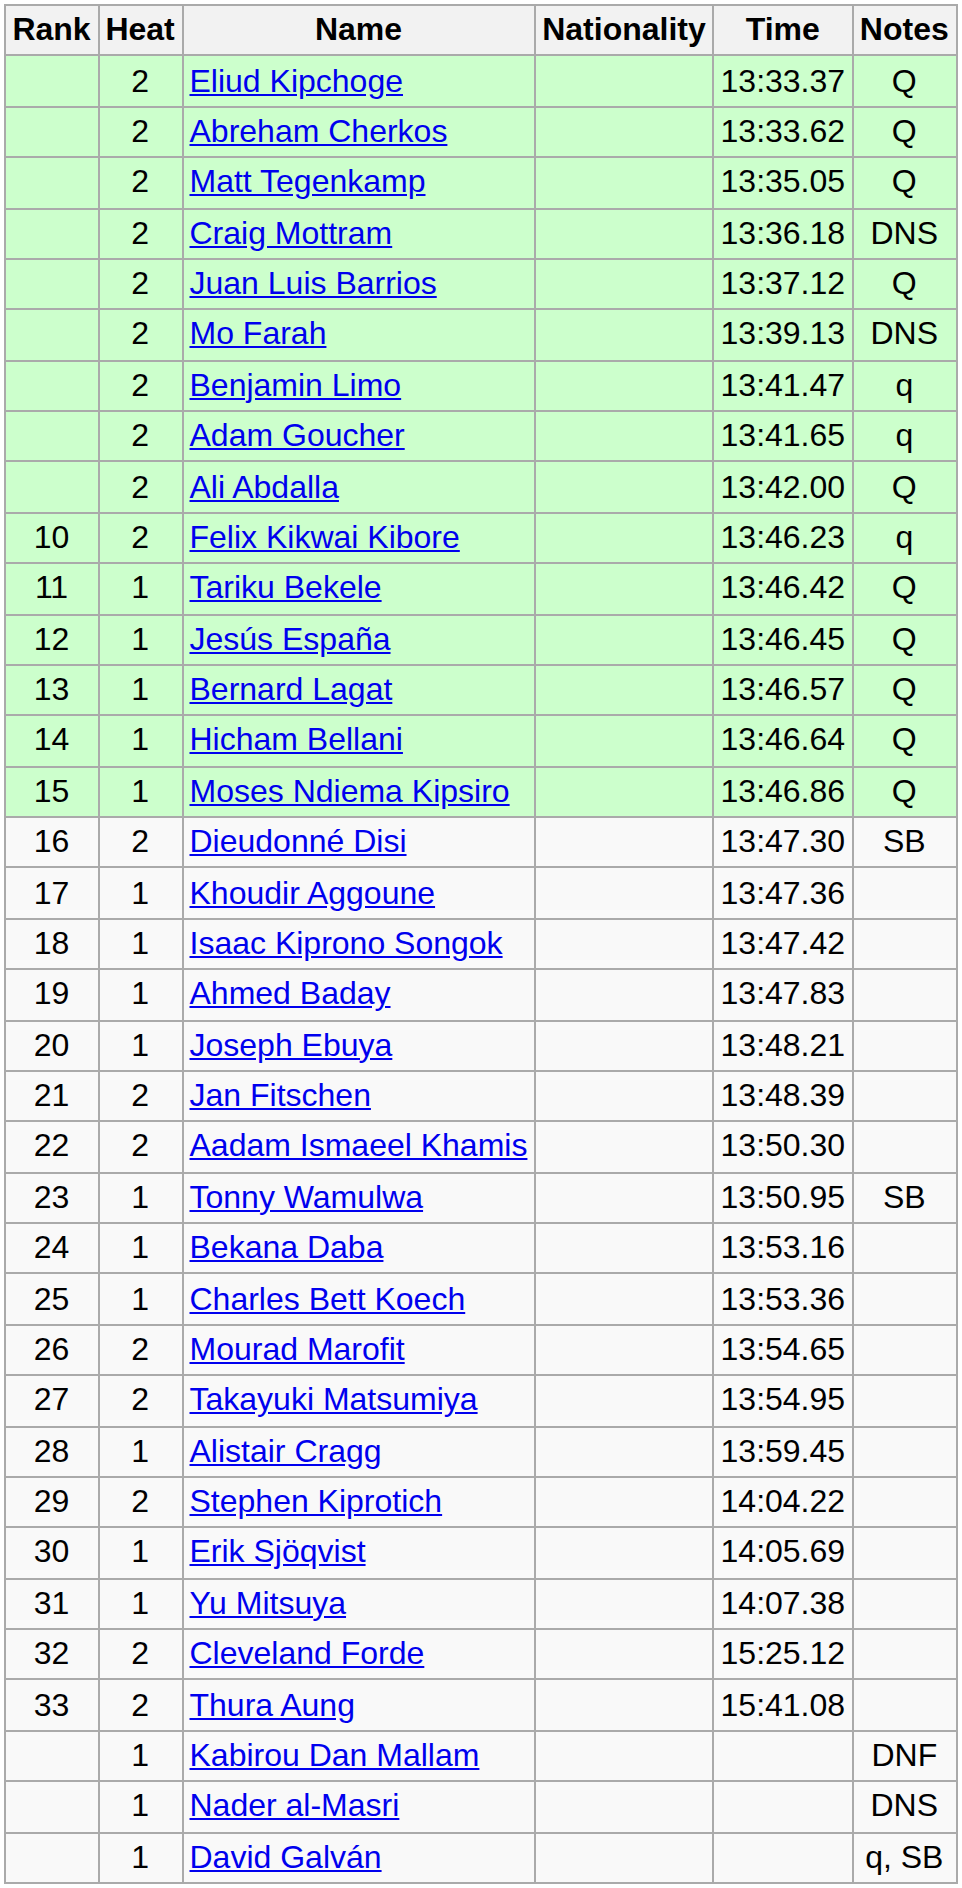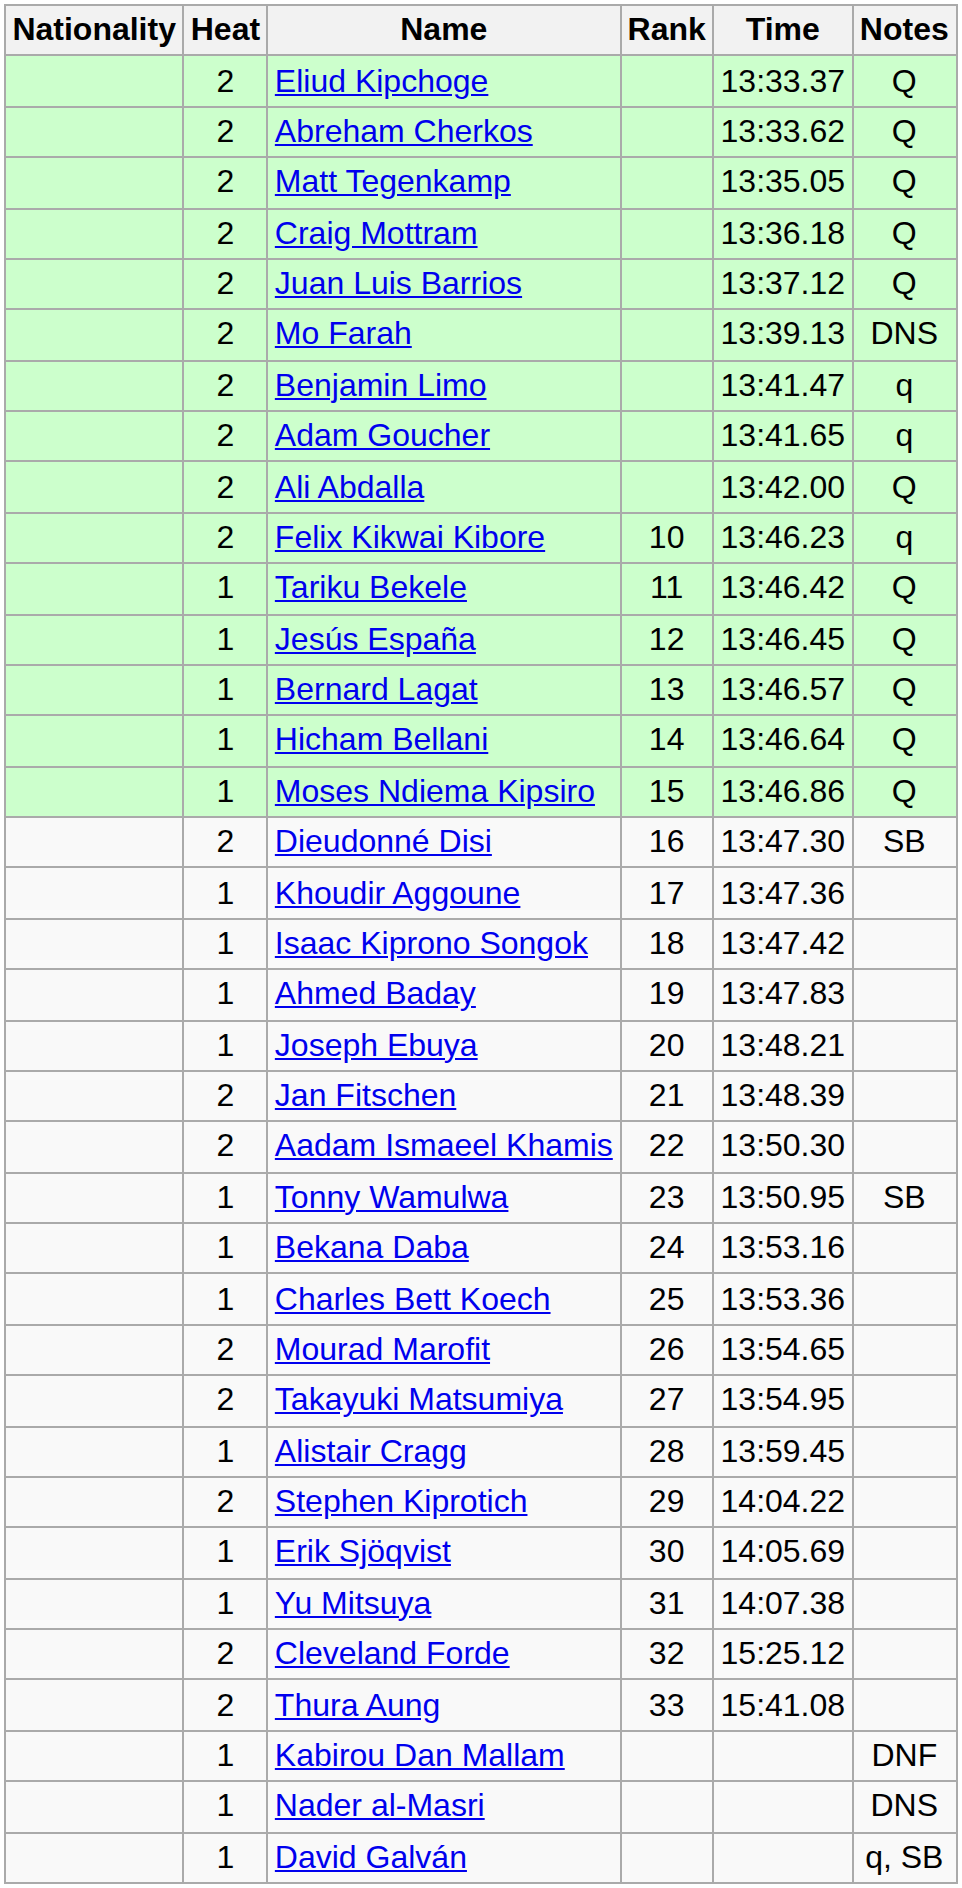columns swapped: Rank <-> Nationality
Craig Mottram | Notes: DNS -> Q
